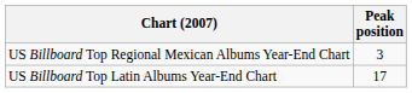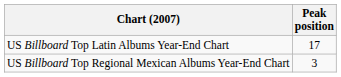rows swapped: US Billboard Top Latin Albums Year-End Chart <-> US Billboard Top Regional Mexican Albums Year-End Chart
